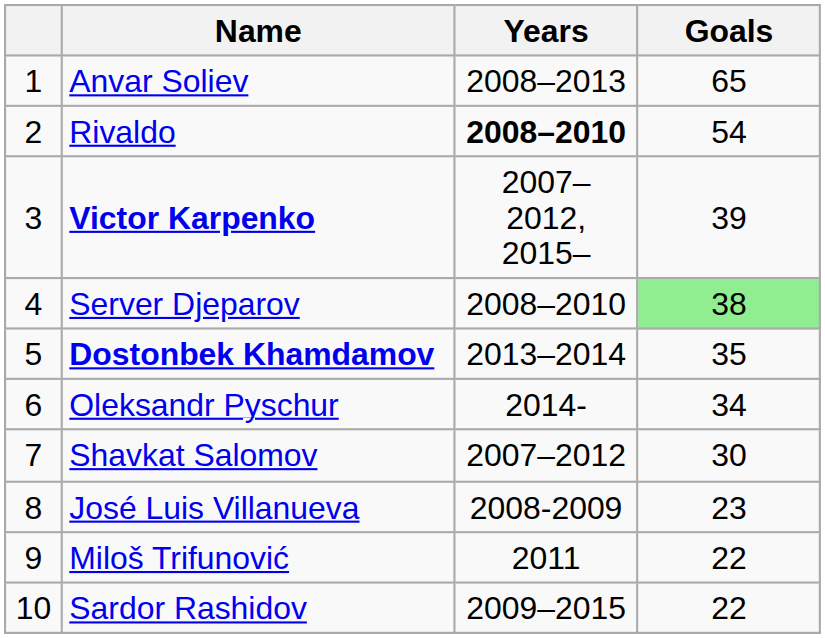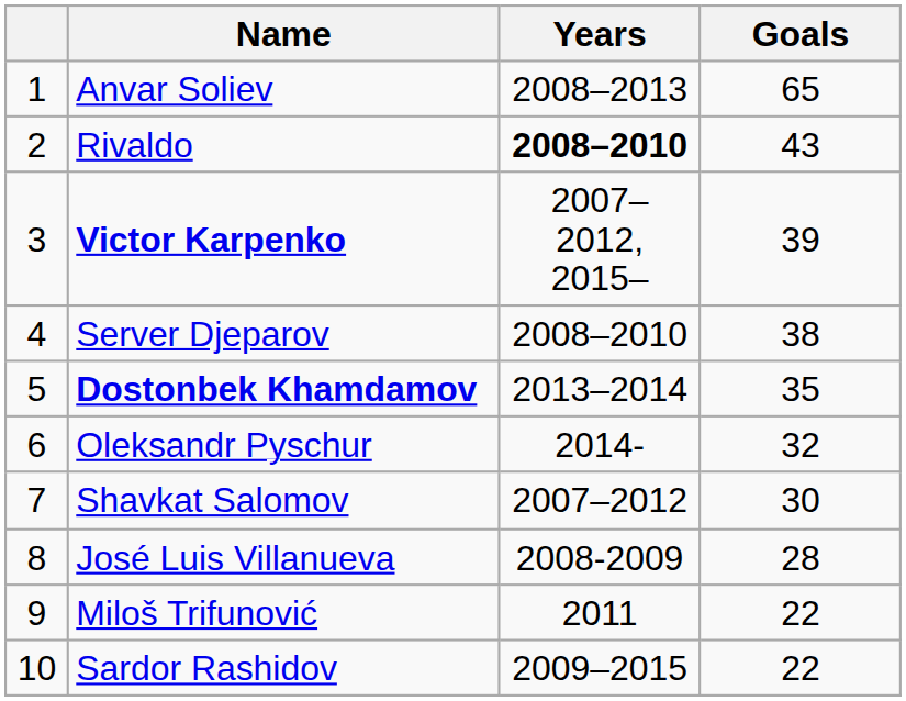Rivaldo | Goals: 54 -> 43
Server Djeparov | Goals: lightgreen background -> no background
Oleksandr Pyschur | Goals: 34 -> 32
José Luis Villanueva | Goals: 23 -> 28
